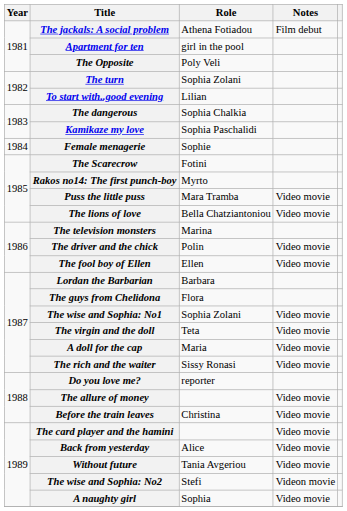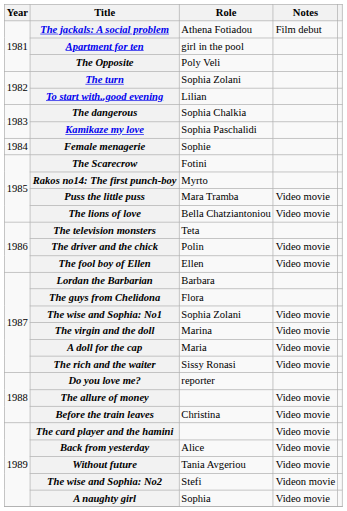The television monsters | Role: Marina -> Teta
The virgin and the doll | Role: Teta -> Marina
